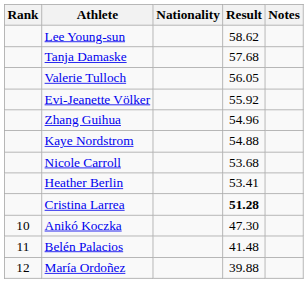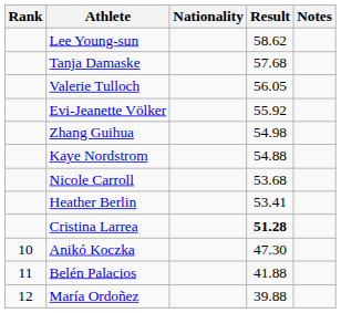Zhang Guihua | Result: 54.96 -> 54.98
Belén Palacios | Result: 41.48 -> 41.88
